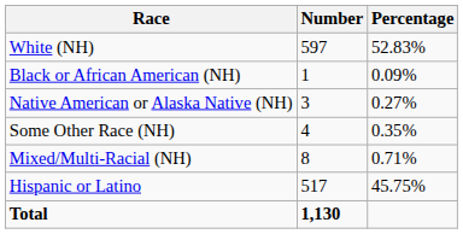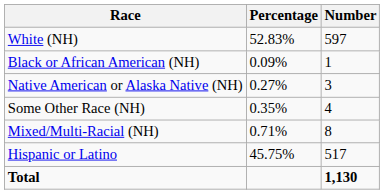columns swapped: Number <-> Percentage
